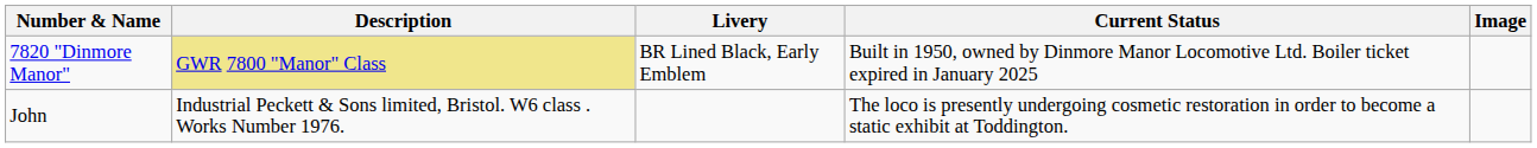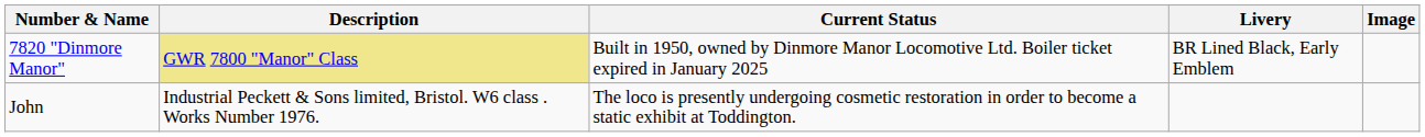columns swapped: Current Status <-> Livery
